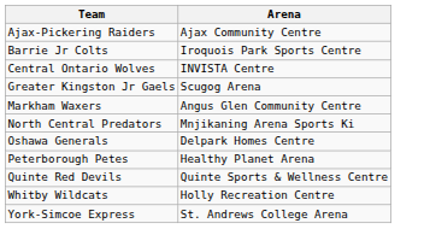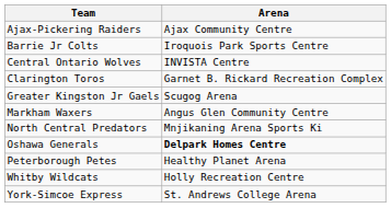+ row: Clarington Toros | Garnet B. Rickard Recreation Complex
Oshawa Generals | Arena: normal -> bold
- row: Quinte Red Devils | Quinte Sports & Wellness Centre
